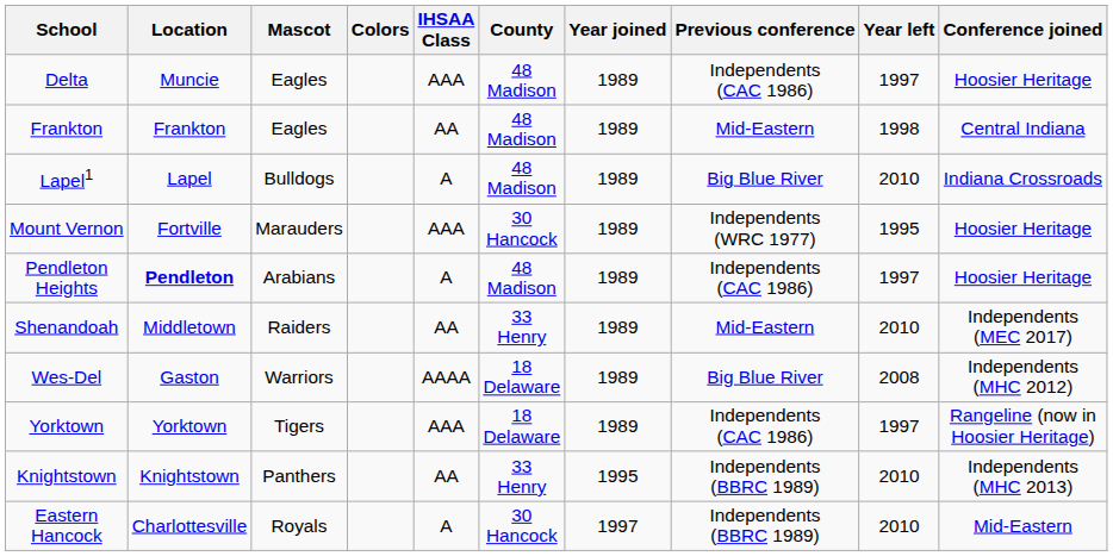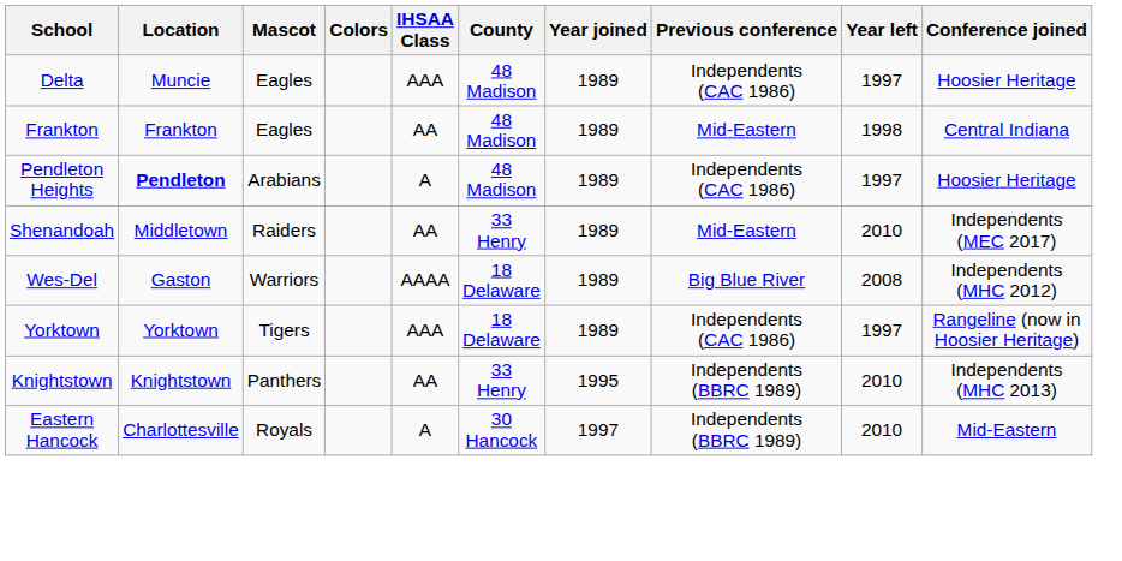- row: Lapel1 | Lapel | Bulldogs | A | 48 Madison | 1989 | Big Blue River | 2010 | Indiana Crossroads
- row: Mount Vernon | Fortville | Marauders | AAA | 30 Hancock | 1989 | Independents (WRC 1977) | 1995 | Hoosier Heritage
